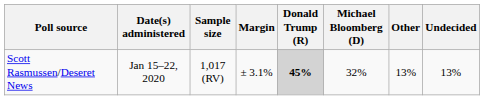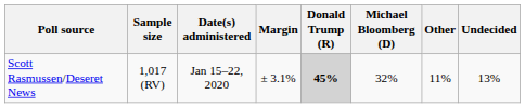columns swapped: Date(s) administered <-> Sample size
Scott Rasmussen/Deseret News | Other: 13% -> 11%
